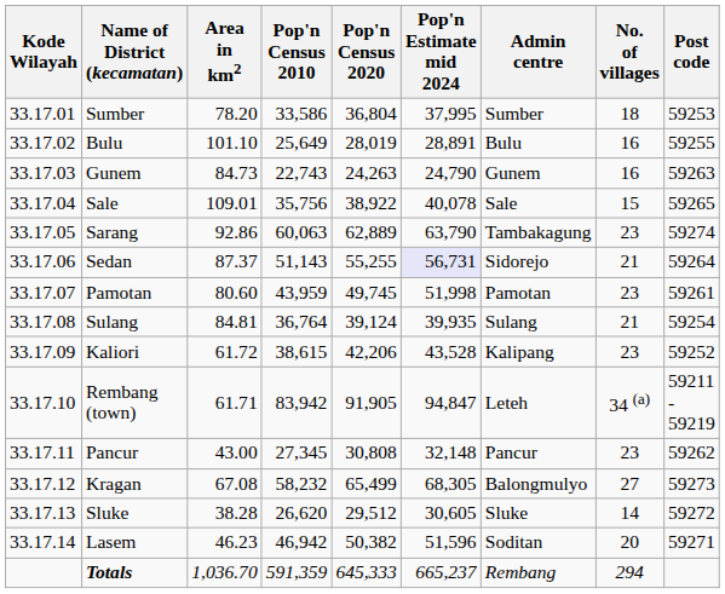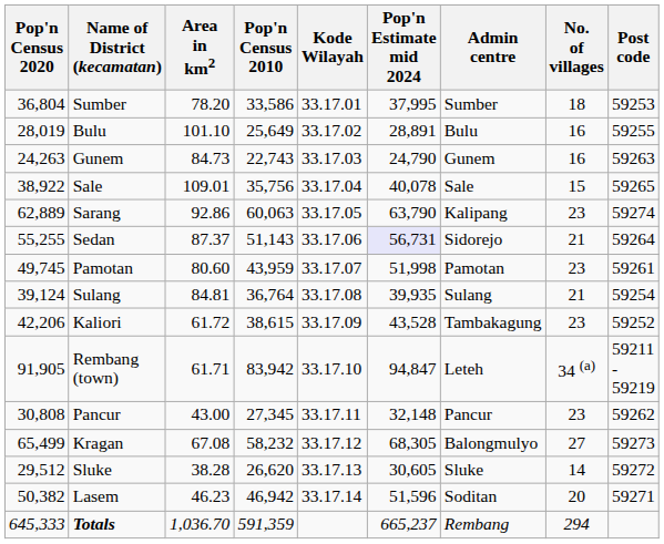columns swapped: Kode Wilayah <-> Pop'n Census 2020
Sarang | Admin centre: Tambakagung -> Kalipang
Kaliori | Admin centre: Kalipang -> Tambakagung
